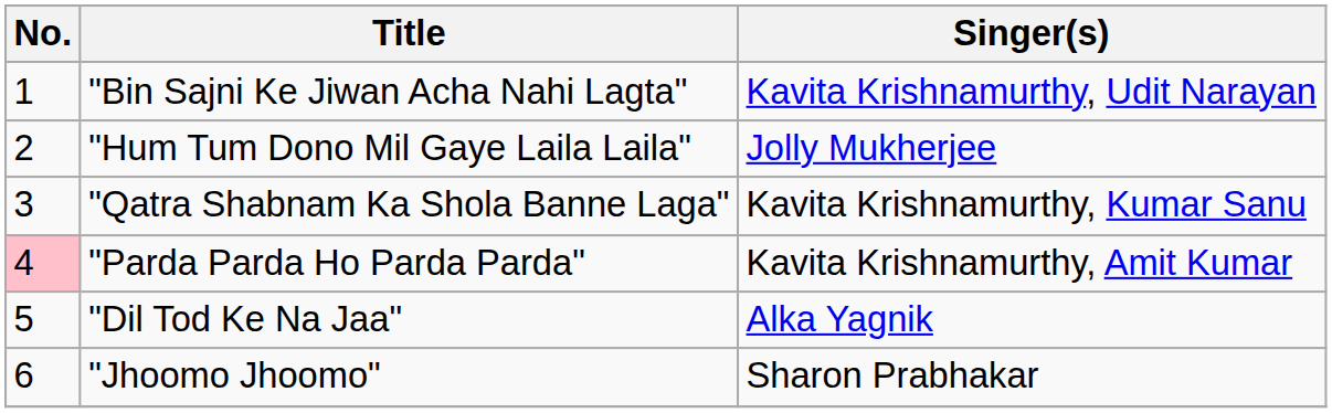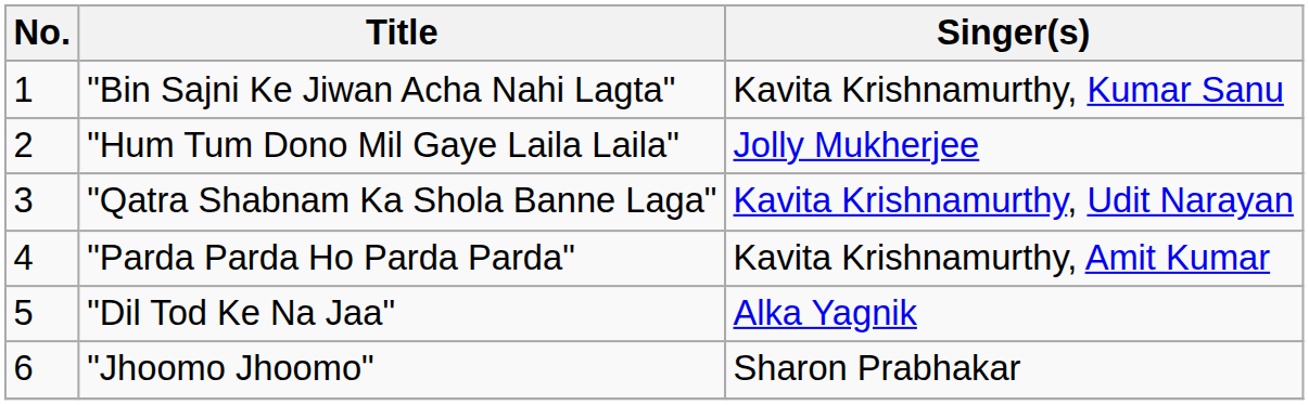"Bin Sajni Ke Jiwan Acha Nahi Lagta" | Singer(s): Kavita Krishnamurthy, Udit Narayan -> Kavita Krishnamurthy, Kumar Sanu
"Qatra Shabnam Ka Shola Banne Laga" | Singer(s): Kavita Krishnamurthy, Kumar Sanu -> Kavita Krishnamurthy, Udit Narayan
"Parda Parda Ho Parda Parda" | No.: pink background -> no background
